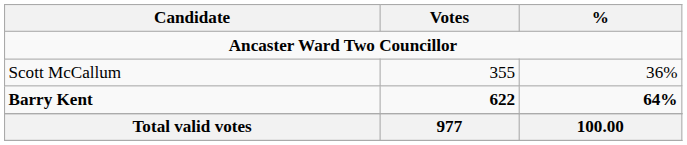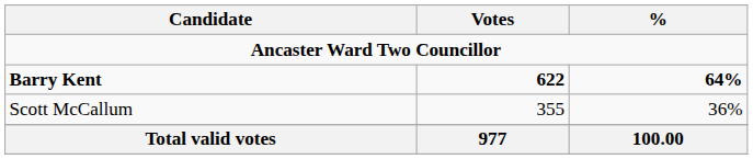rows swapped: Barry Kent <-> Scott McCallum
